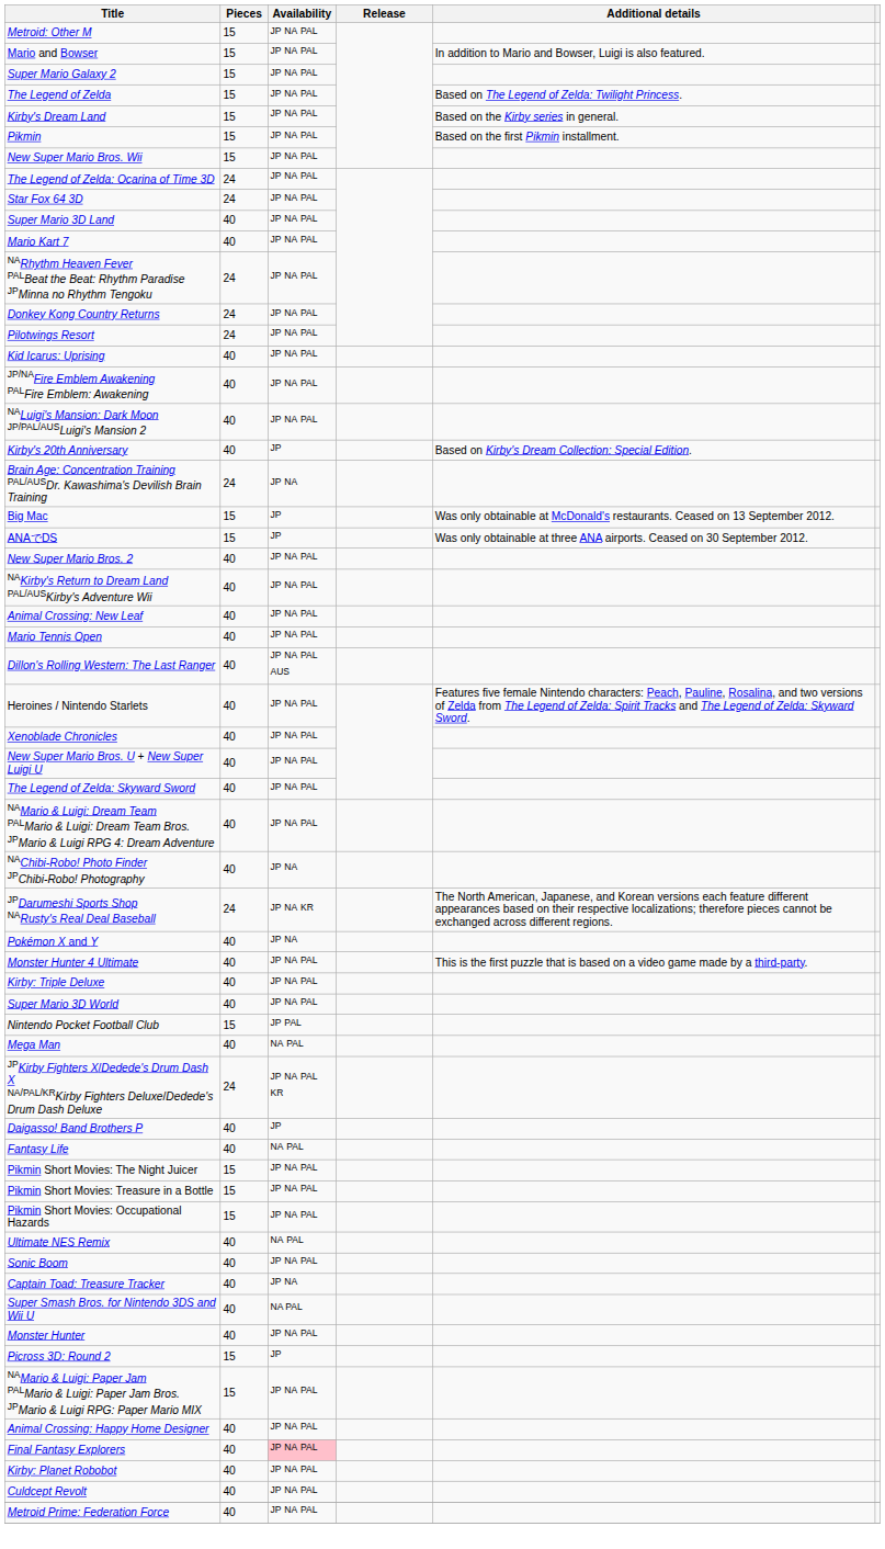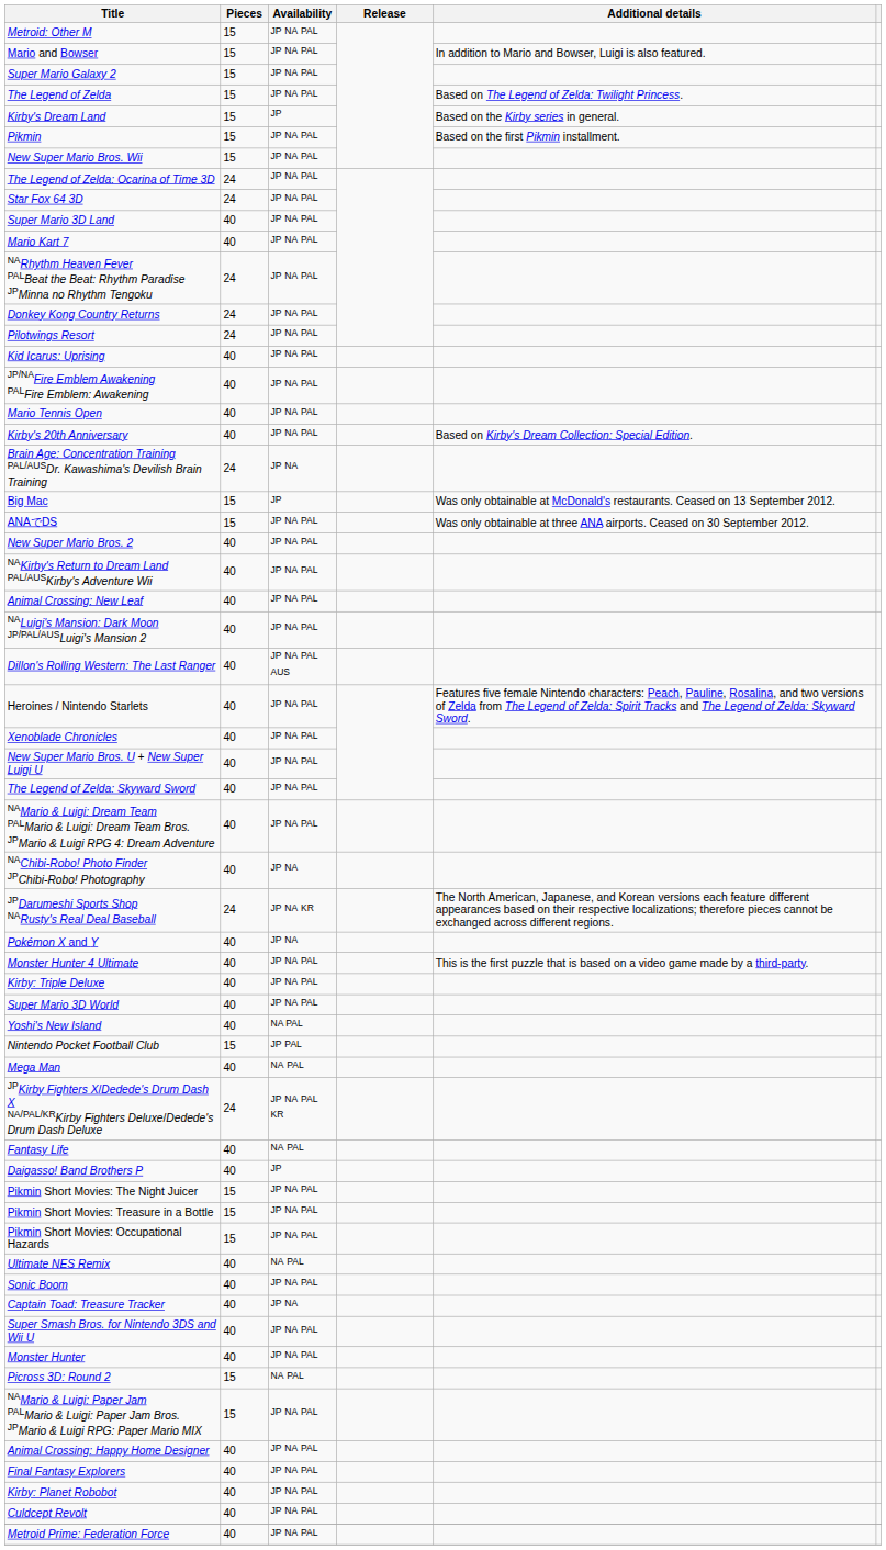Kirby's Dream Land | Availability: JP NA PAL -> JP
rows swapped: Mario Tennis Open <-> NALuigi's Mansion: Dark Moon JP/PAL/AUSLuigi's Mansion 2
Kirby's 20th Anniversary | Availability: JP -> JP NA PAL
ANAでDS | Availability: JP -> JP NA PAL
+ row: Yoshi's New Island | 40 | NA PAL
rows swapped: Daigasso! Band Brothers P <-> Fantasy Life
Super Smash Bros. for Nintendo 3DS and Wii U | Availability: NA PAL -> JP NA PAL
Picross 3D: Round 2 | Availability: JP -> NA PAL
Final Fantasy Explorers | Availability: pink background -> no background
